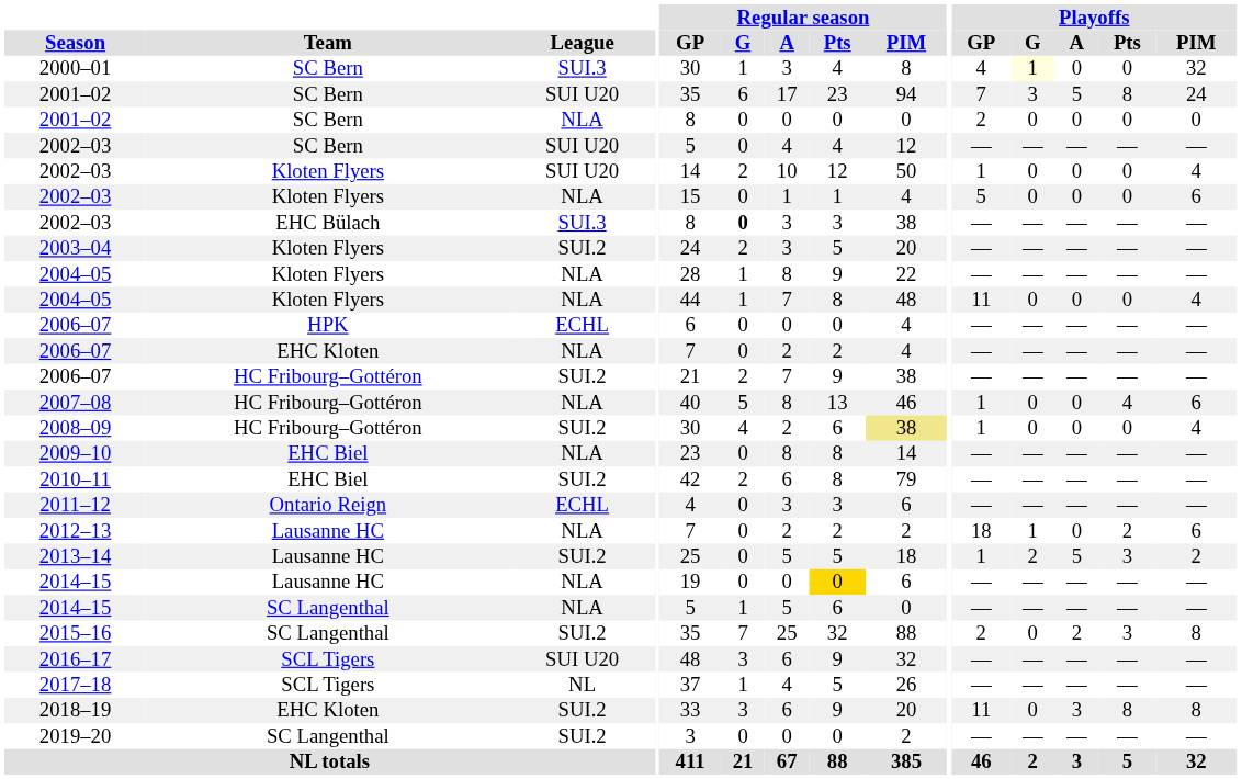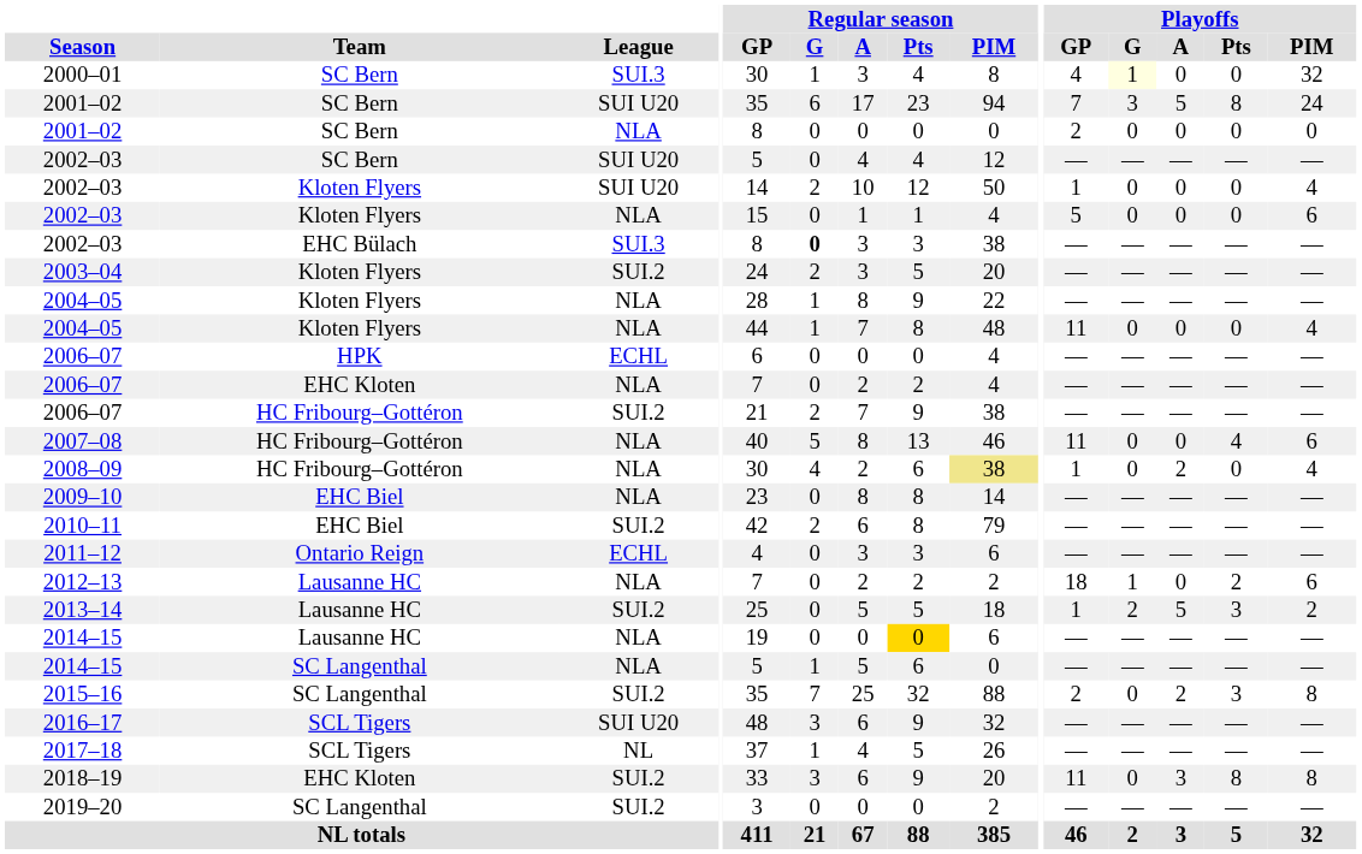2007–08 | Playoffs / GP: 1 -> 11
2008–09 | League: SUI.2 -> NLA
2008–09 | Playoffs / A: 0 -> 2
